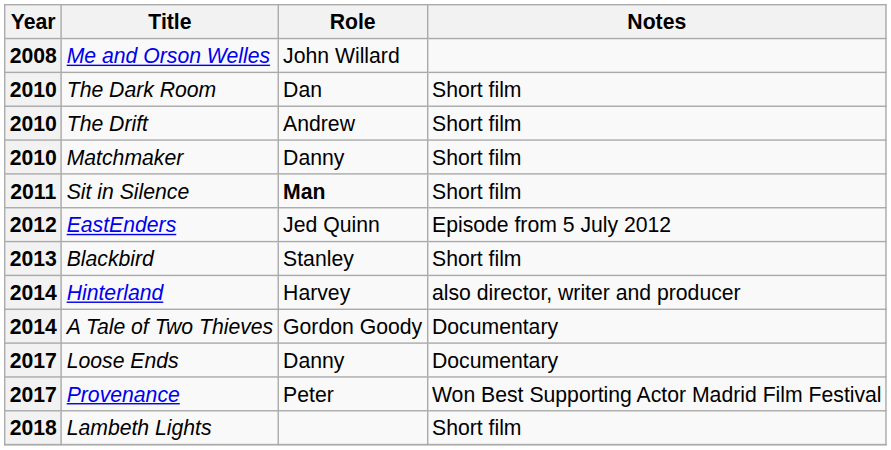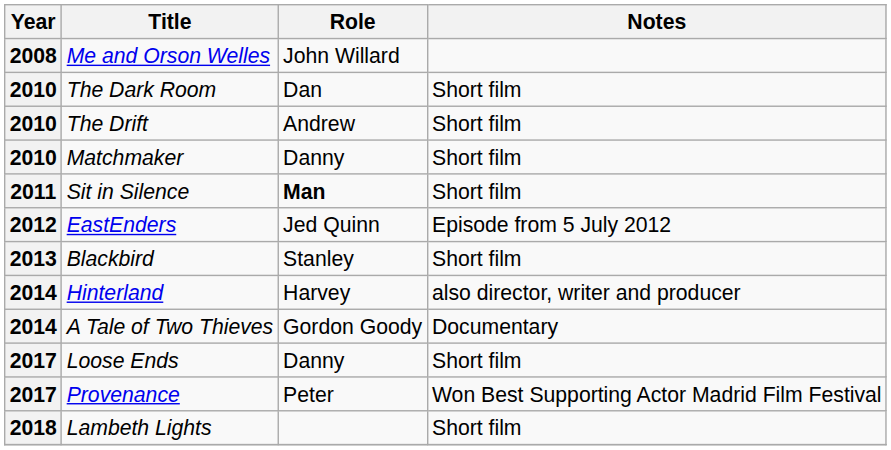Loose Ends | Notes: Documentary -> Short film
